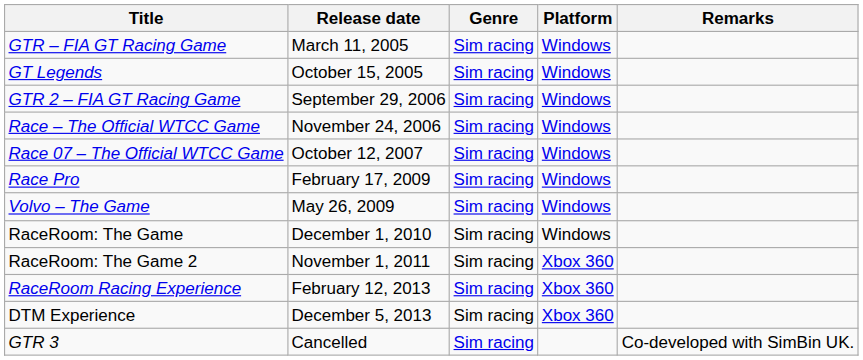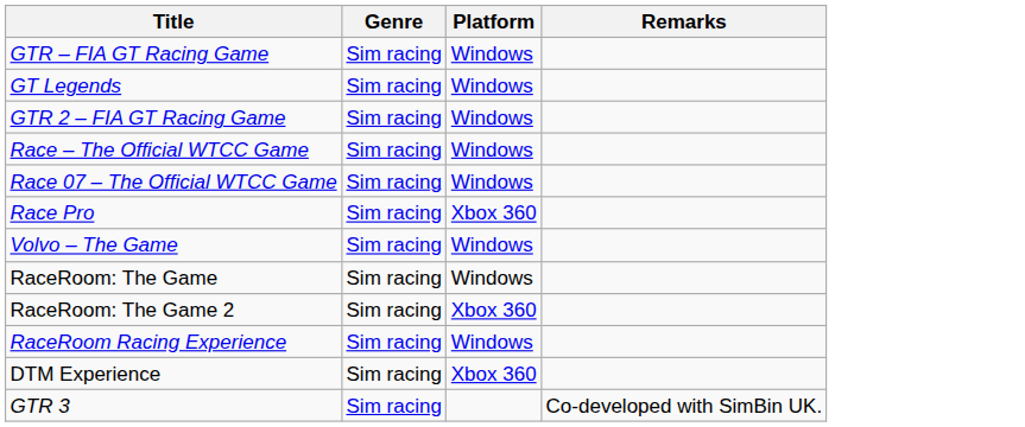- column: Release date | March 11, 2005 | October 15, 2005 | September 29, 2006 | November 24, 2006 | October 12, 2007 | February 17, 2009 | May 26, 2009 | December 1, 2010 | November 1, 2011 | February 12, 2013 | December 5, 2013 | Cancelled
Race Pro | Platform: Windows -> Xbox 360
RaceRoom Racing Experience | Platform: Xbox 360 -> Windows
